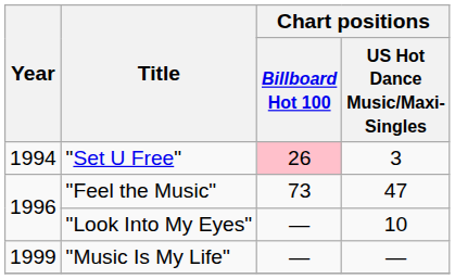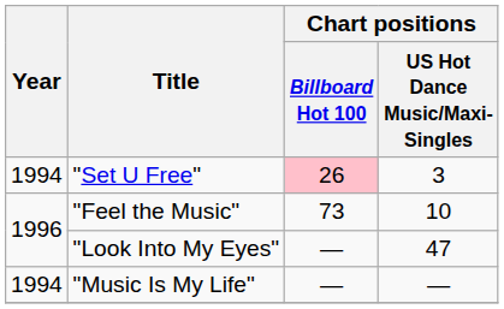"Feel the Music" | Chart positions / US Hot Dance Music/Maxi-Singles: 47 -> 10
"Look Into My Eyes" | Chart positions / US Hot Dance Music/Maxi-Singles: 10 -> 47
"Music Is My Life" | Year: 1999 -> 1994
